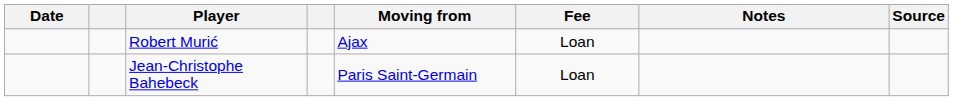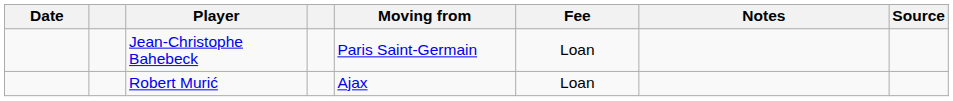rows swapped: Jean-Christophe Bahebeck <-> Robert Murić
